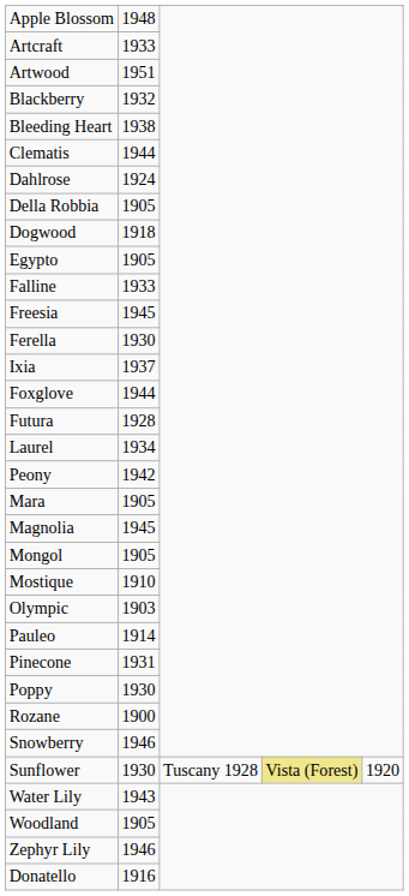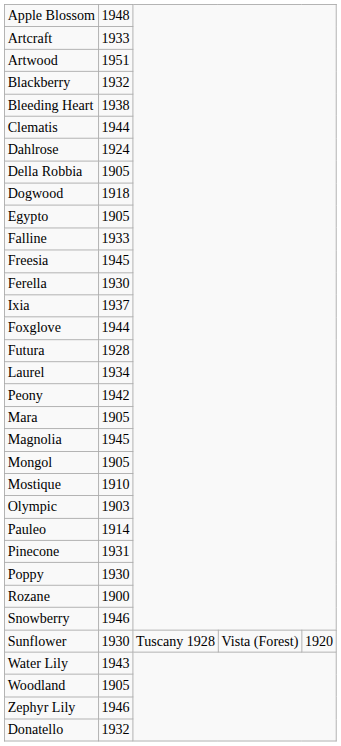Sunflower | column 4: khaki background -> no background
Donatello | column 2: 1916 -> 1932
